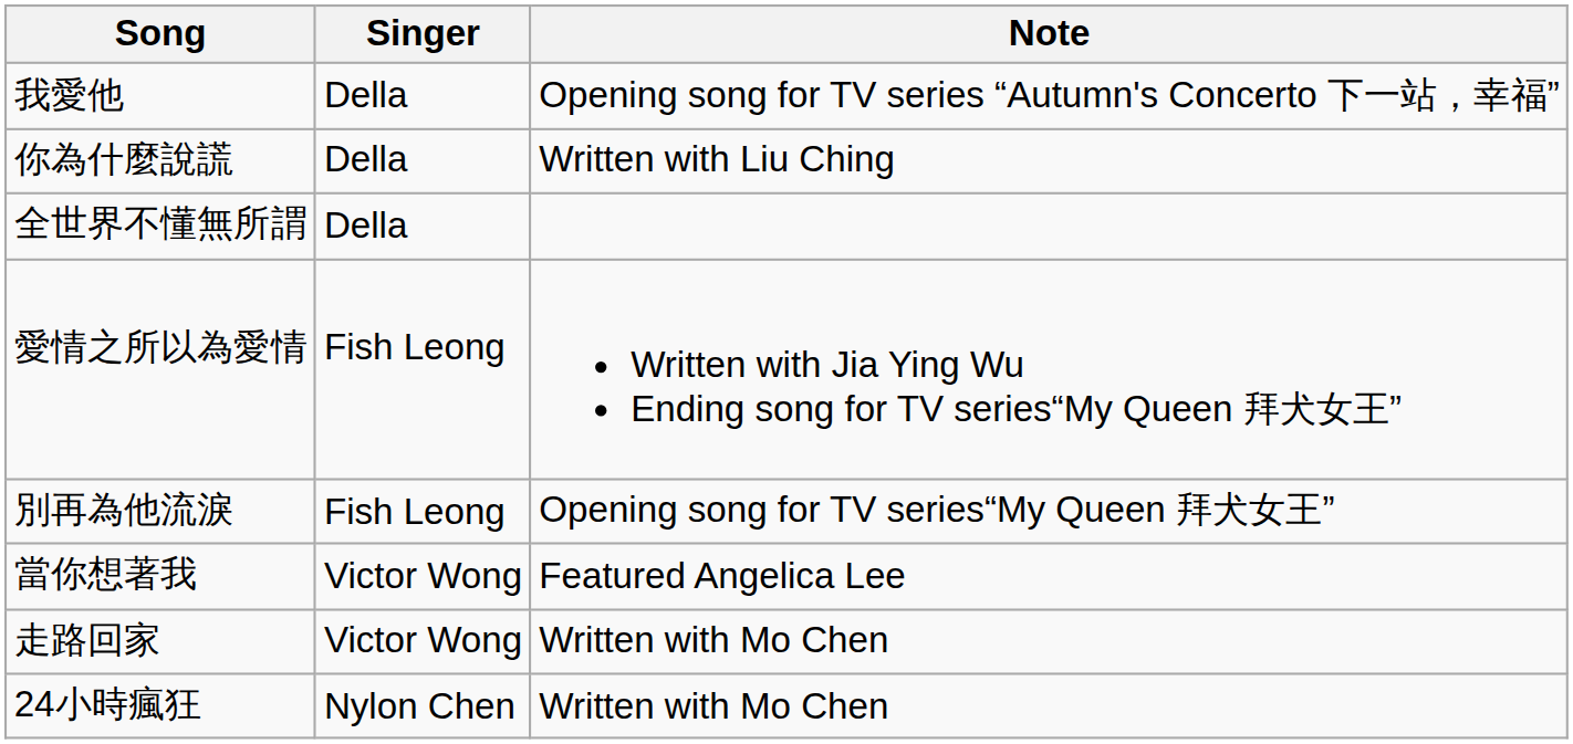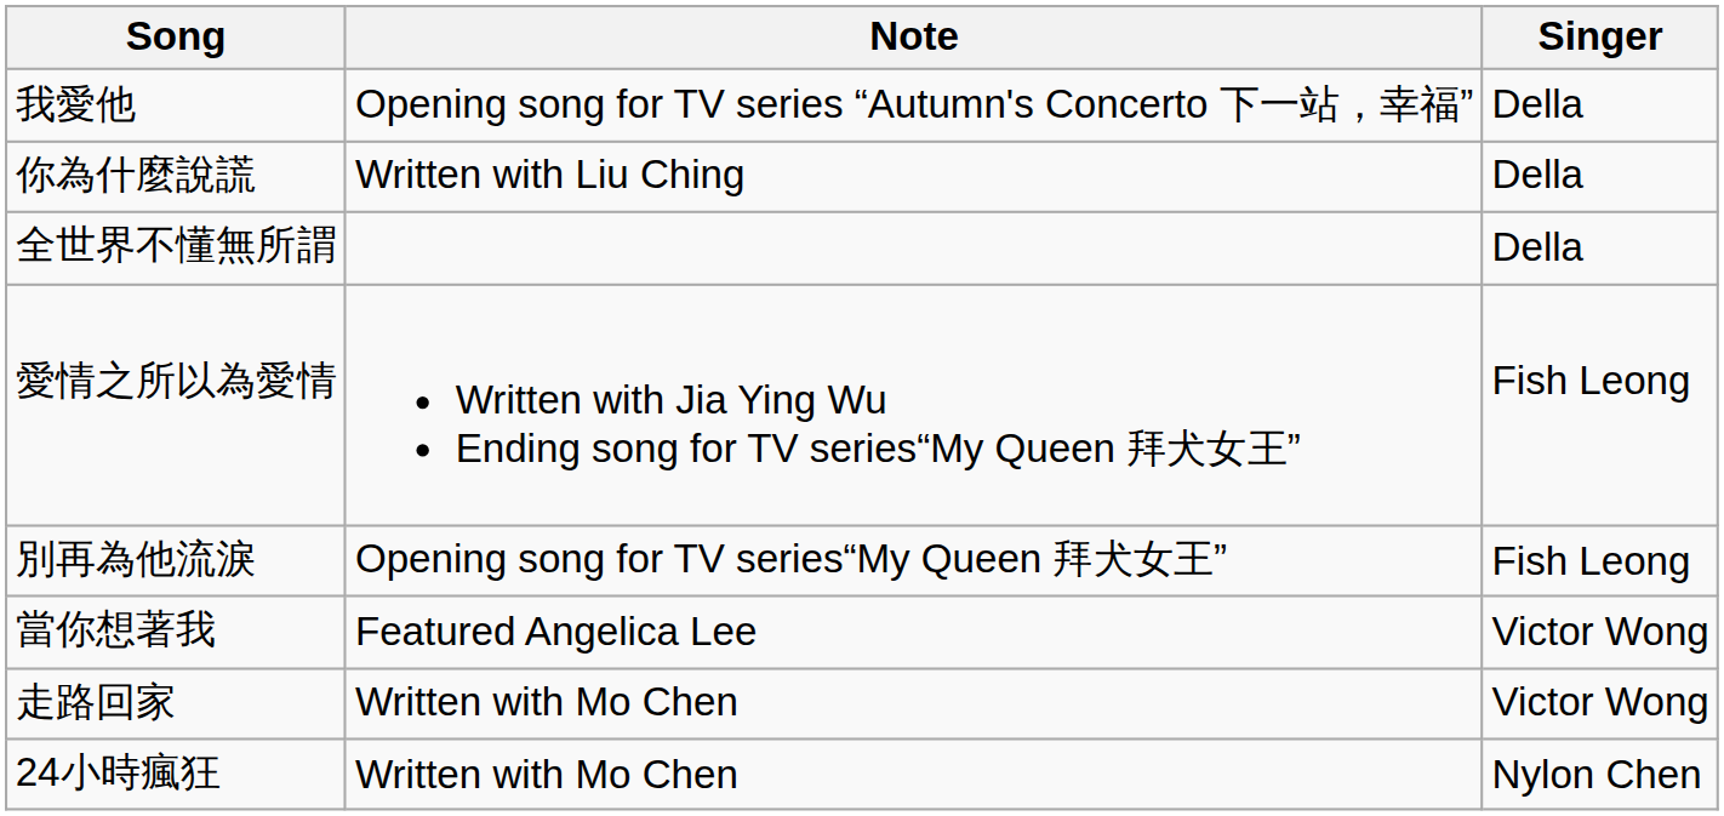columns swapped: Singer <-> Note
